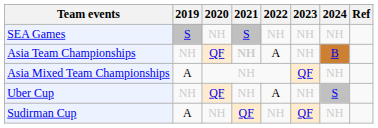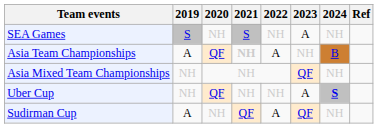SEA Games | 2023: NH -> A
Asia Team Championships | 2019: NH -> A
Asia Mixed Team Championships | 2019: A -> NH
Uber Cup | 2022: A -> NH
Uber Cup | 2023: NH -> A
Uber Cup | 2024: normal -> bold
Sudirman Cup | 2022: NH -> A
